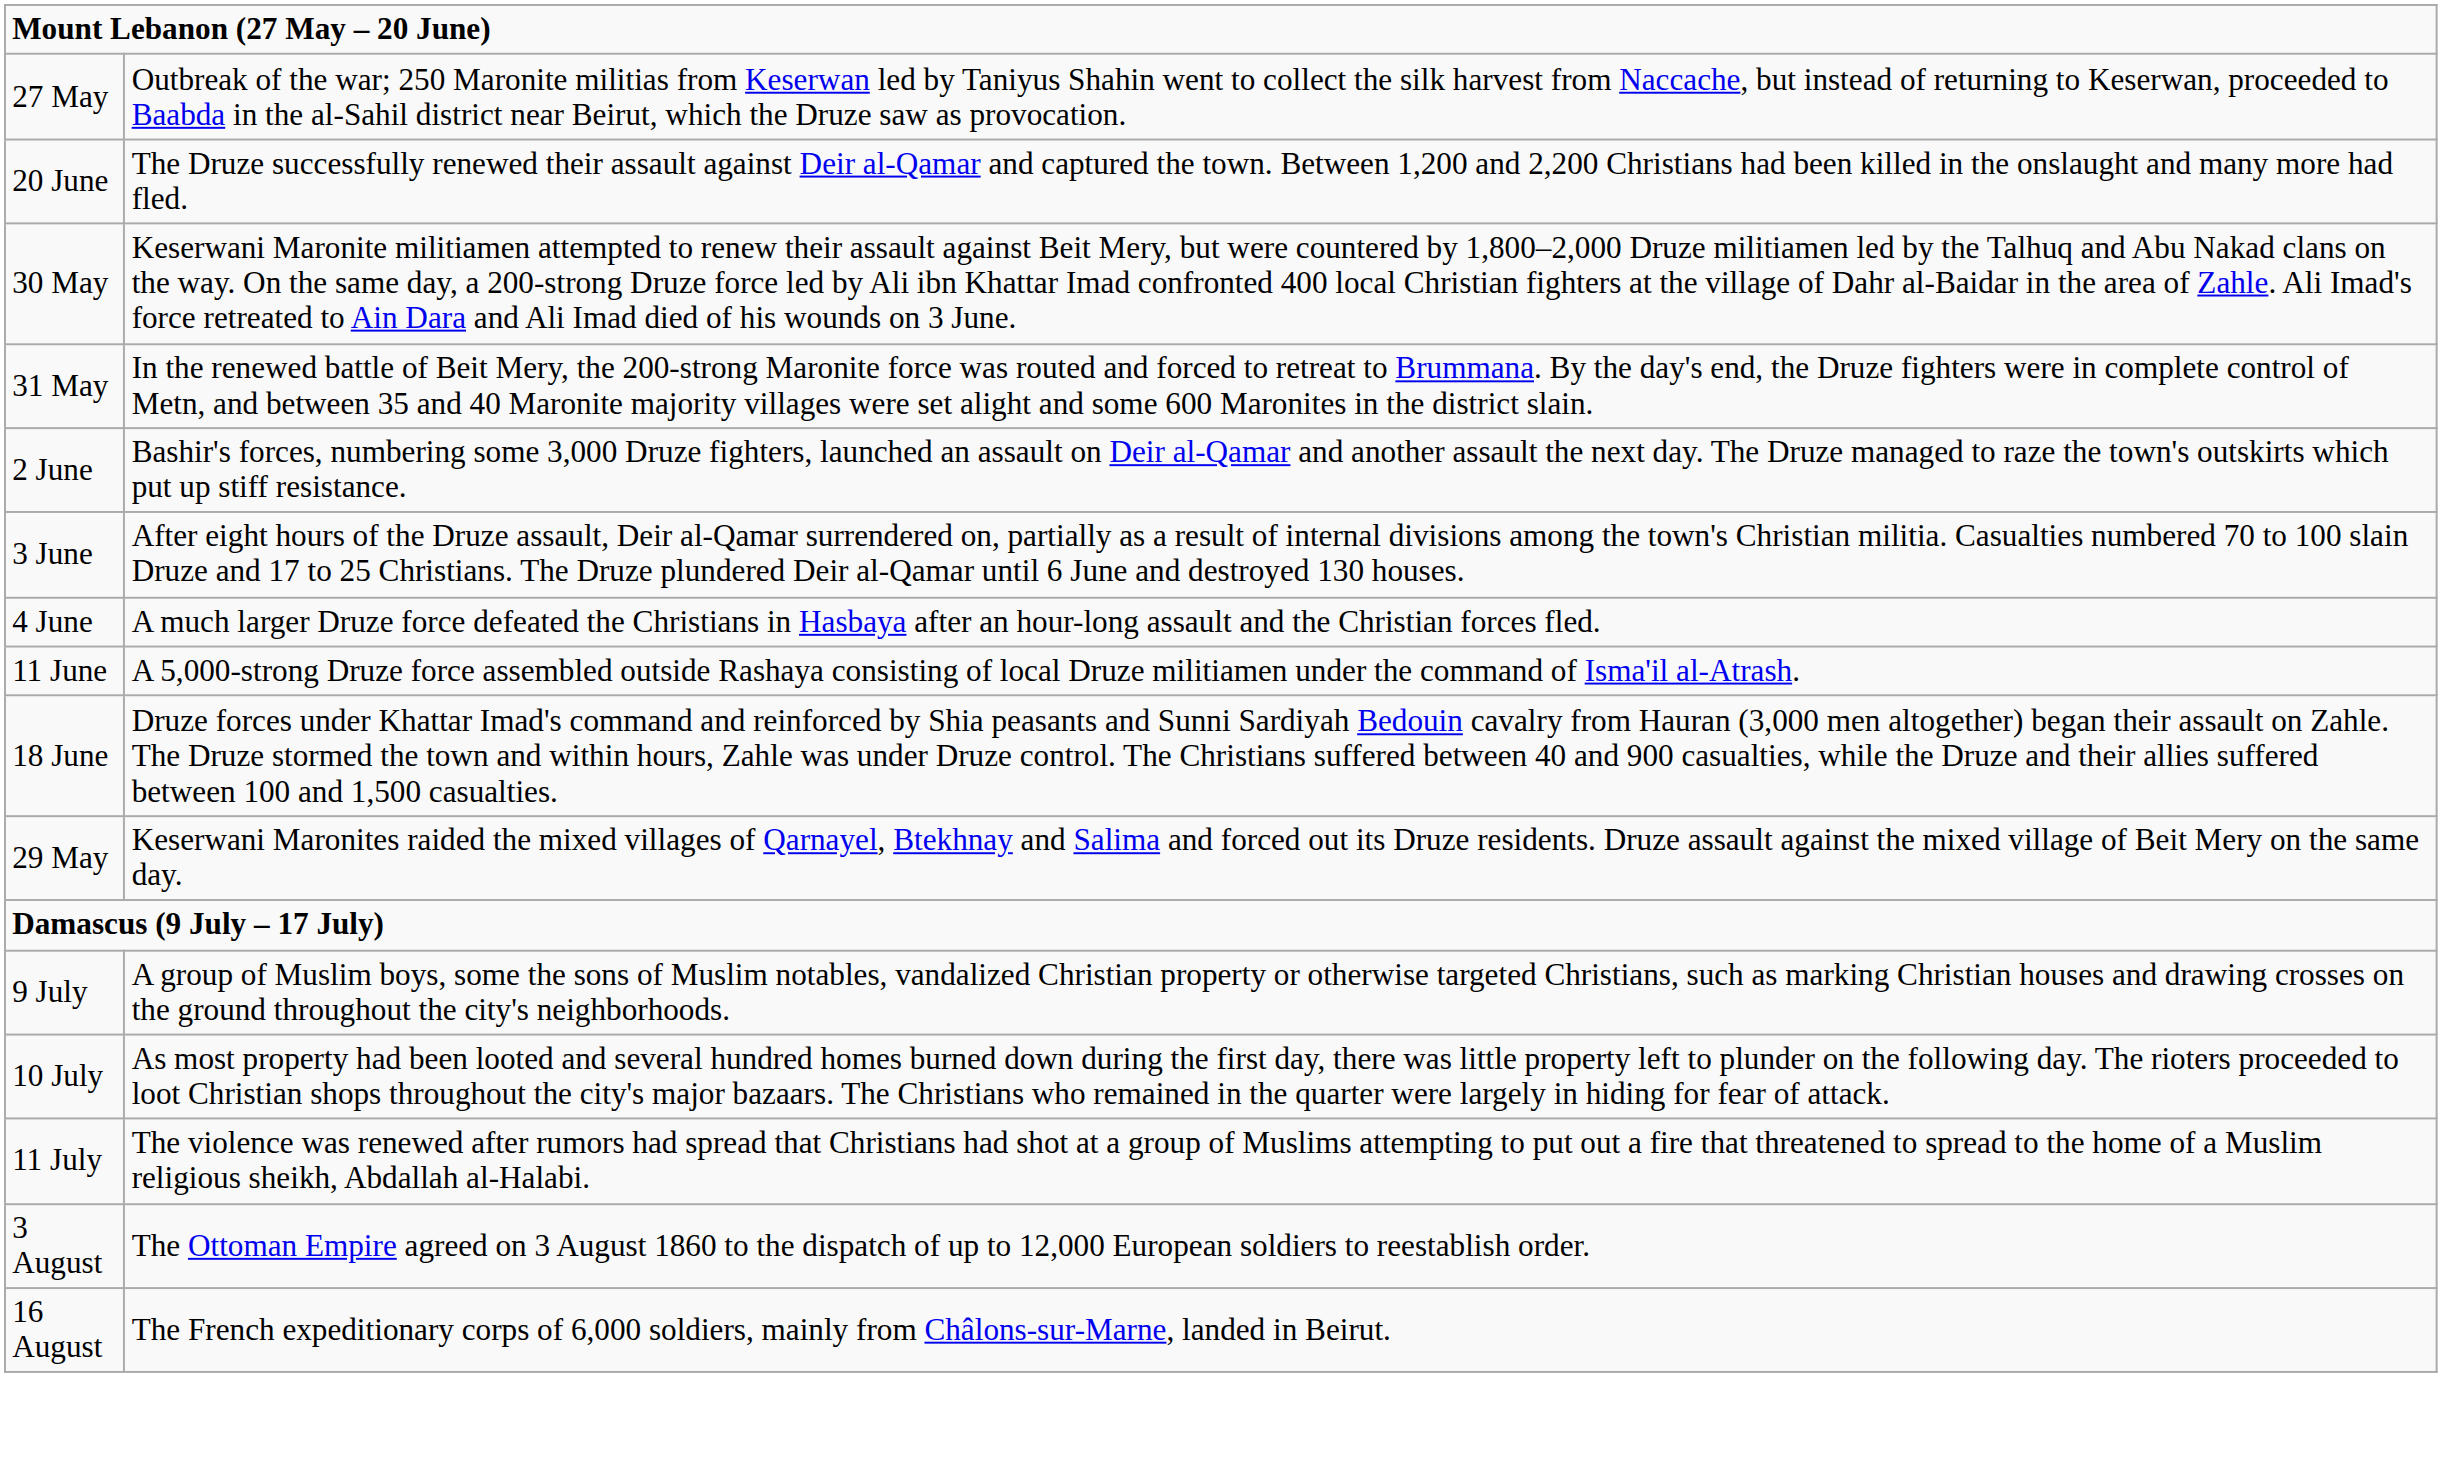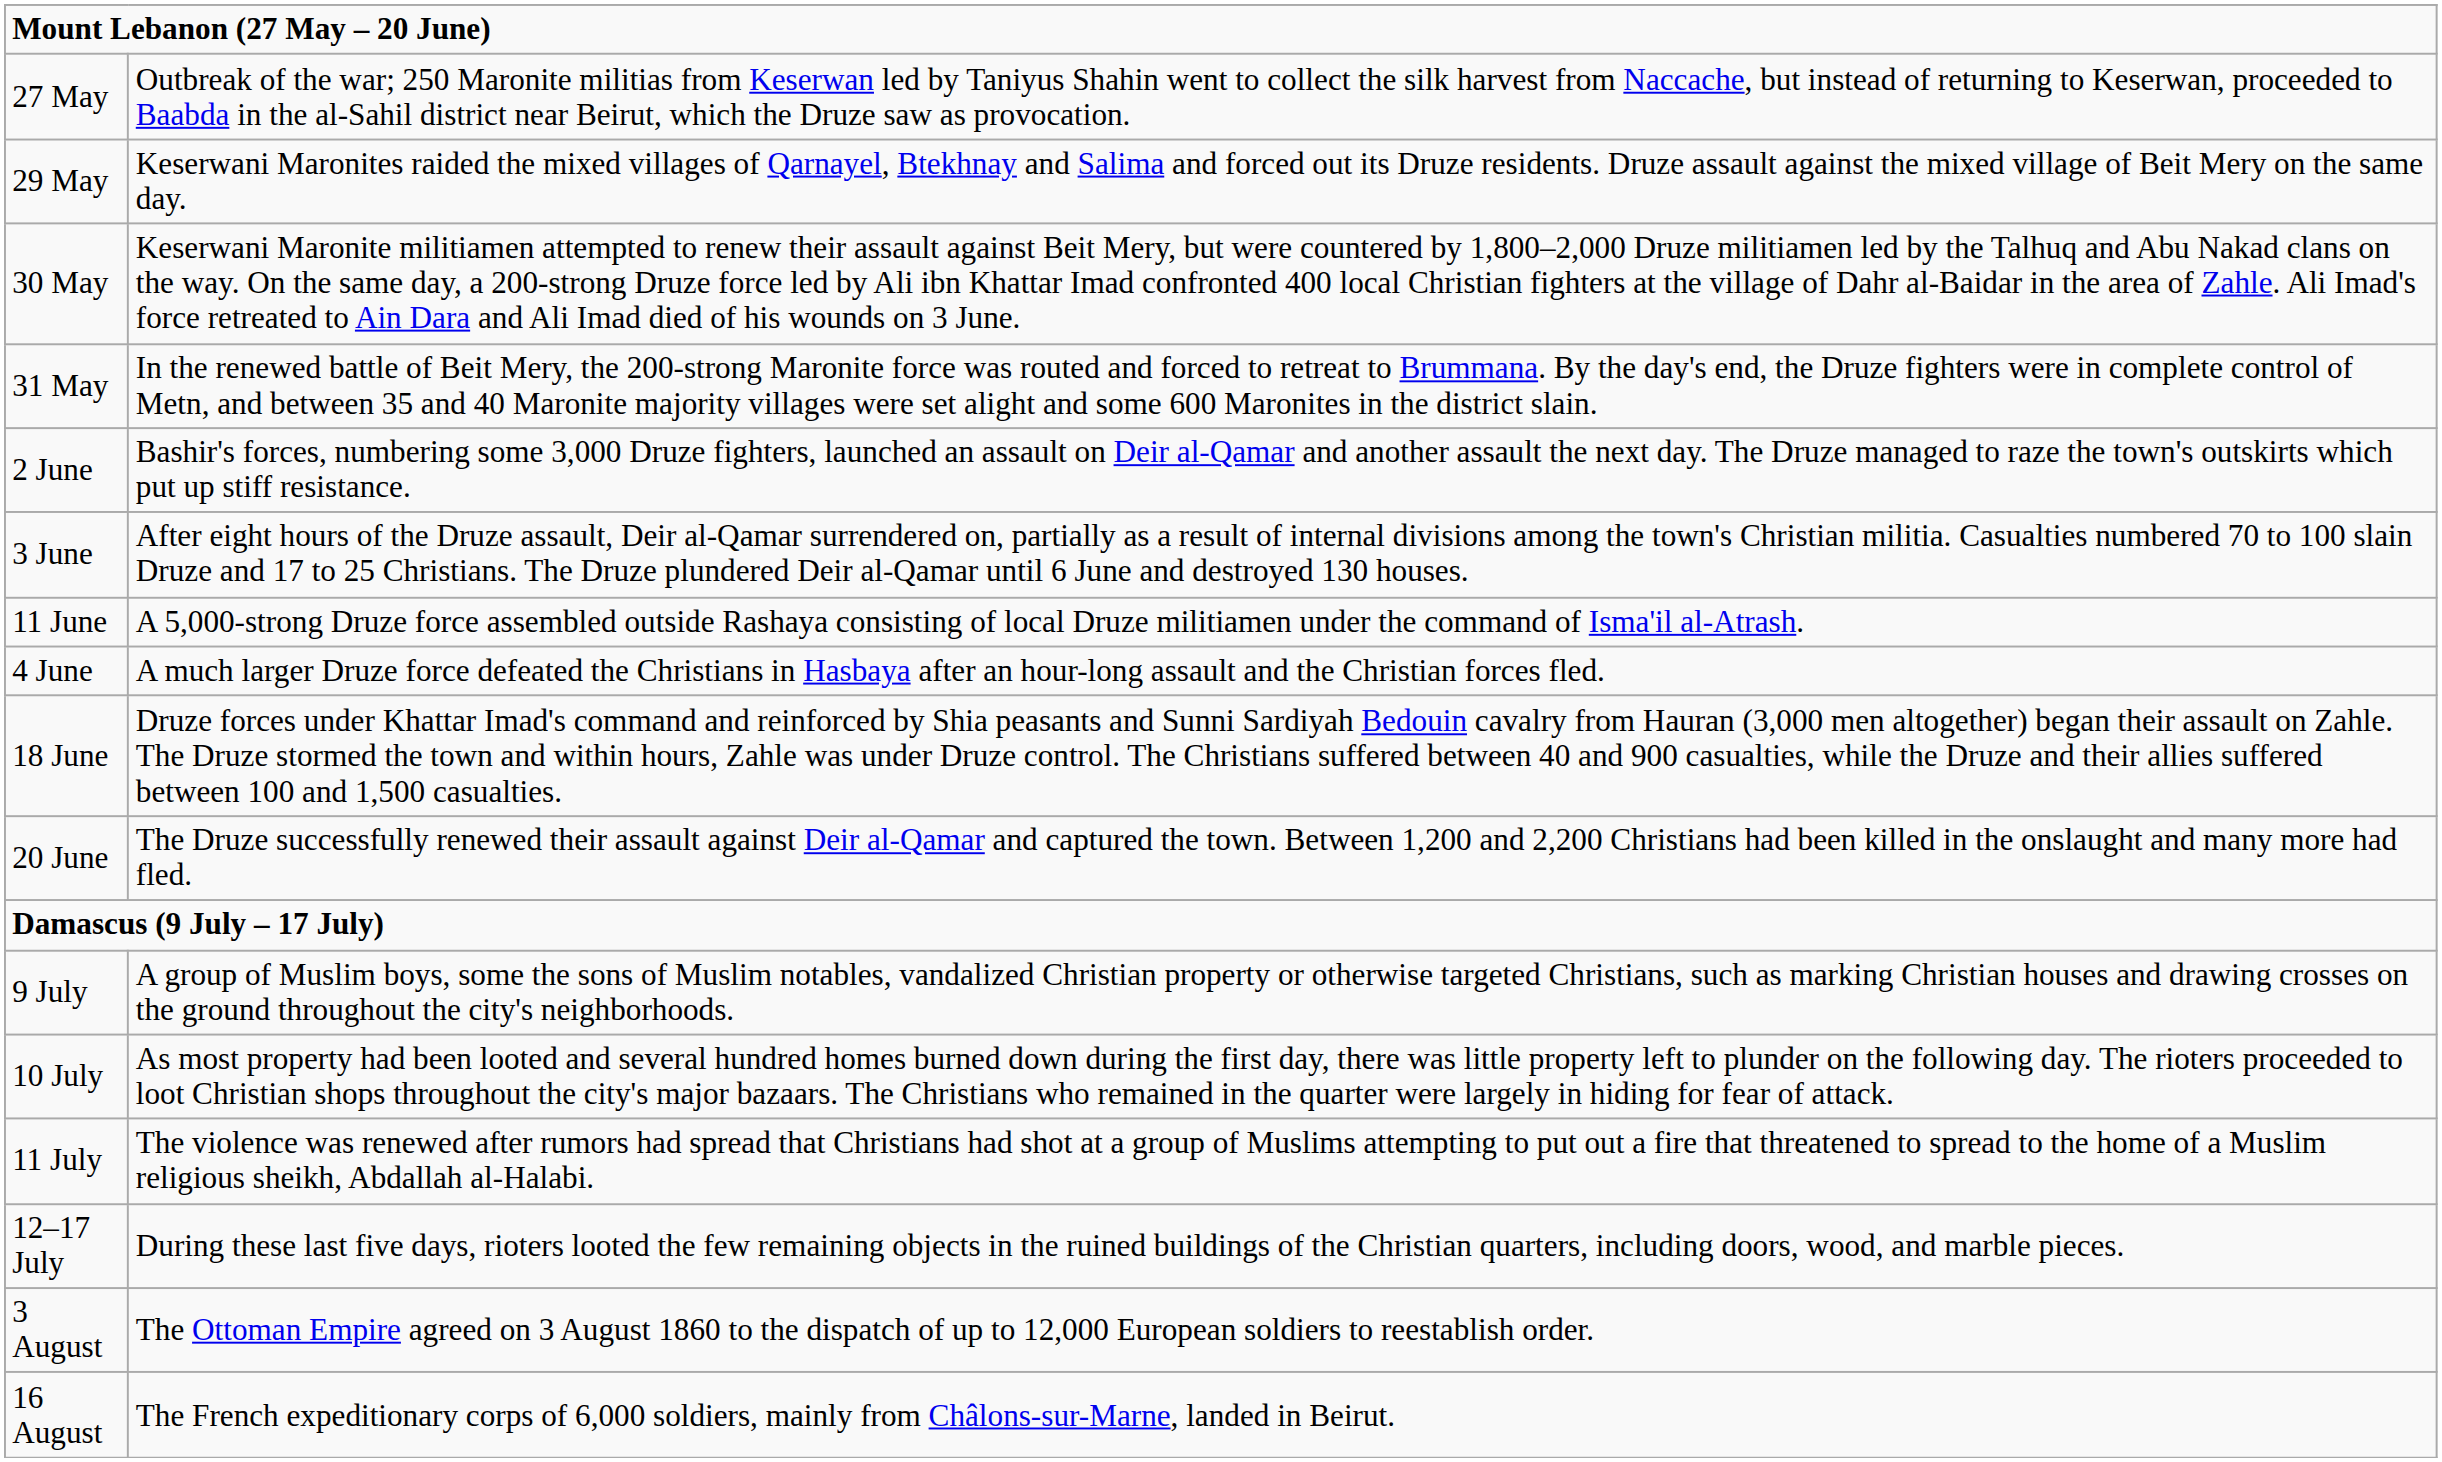rows swapped: 29 May <-> 20 June
rows swapped: 4 June <-> 11 June
+ row: 12–17 July | During these last five days, rioters looted the few remaining objects in the ruined buildings of the Christian quarters, including doors, wood, and marble pieces.
